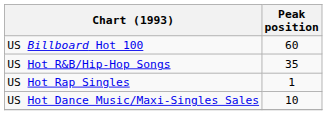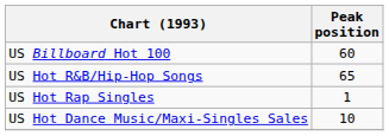US Hot R&B/Hip-Hop Songs | Peak position: 35 -> 65
